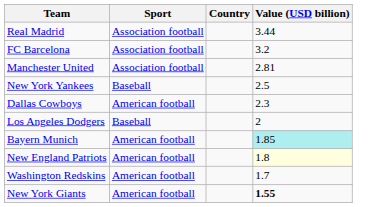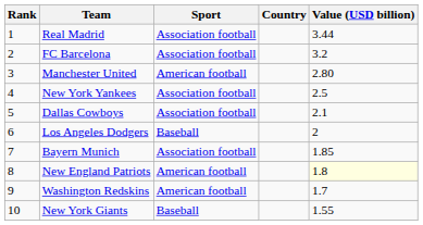+ column: Rank | 1 | 2 | 3 | 4 | 5 | 6 | 7 | 8 | 9 | 10
Manchester United | Sport: Association football -> American football
Manchester United | Value (USD billion): 2.81 -> 2.80
New York Yankees | Sport: Baseball -> Association football
Dallas Cowboys | Sport: American football -> Association football
Dallas Cowboys | Value (USD billion): 2.3 -> 2.1
Bayern Munich | Sport: American football -> Association football
Bayern Munich | Value (USD billion): paleturquoise background -> no background
New York Giants | Sport: American football -> Baseball
New York Giants | Value (USD billion): bold -> normal
